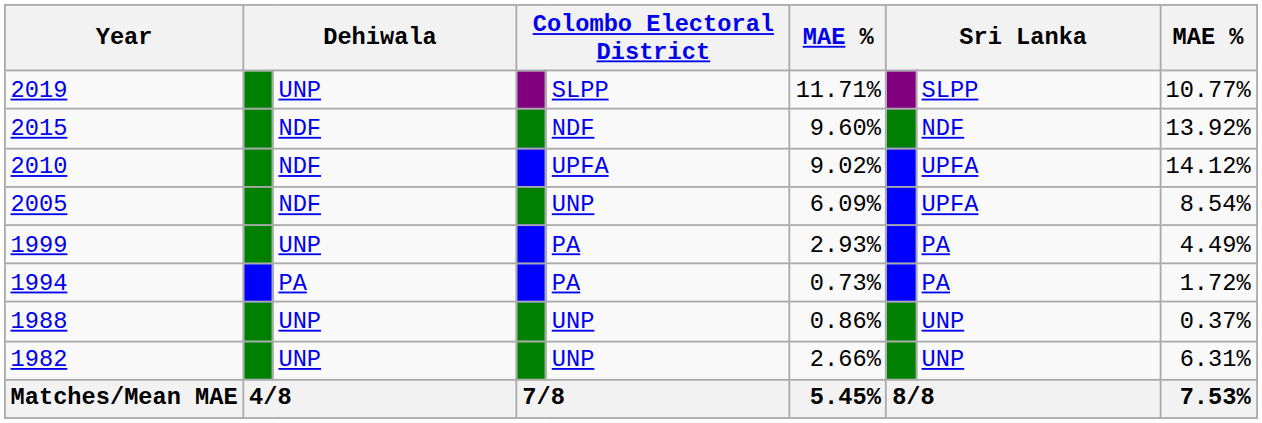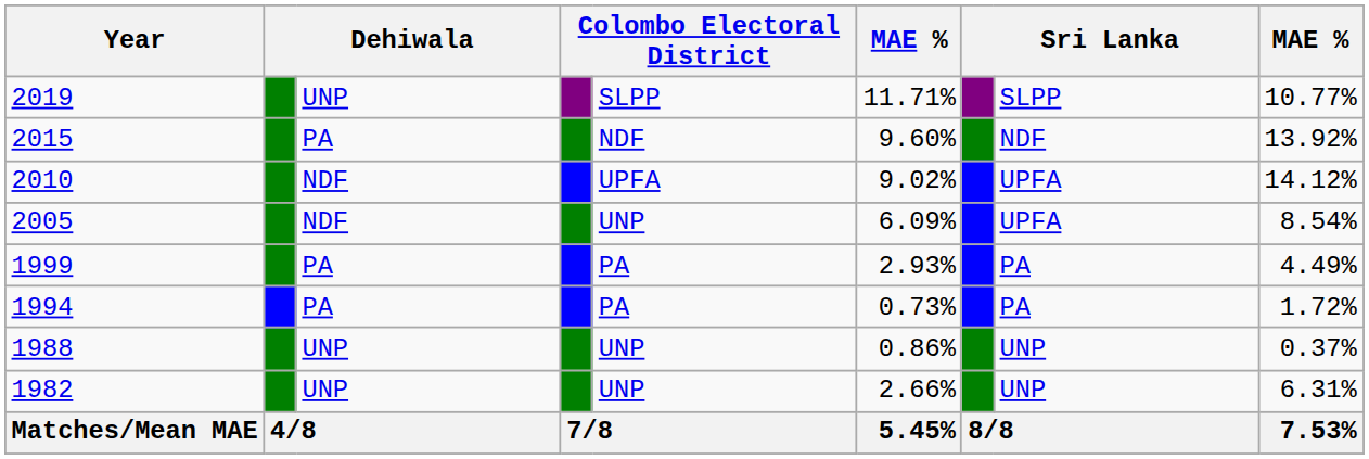2015 | column 3: NDF -> PA
1999 | column 3: UNP -> PA
